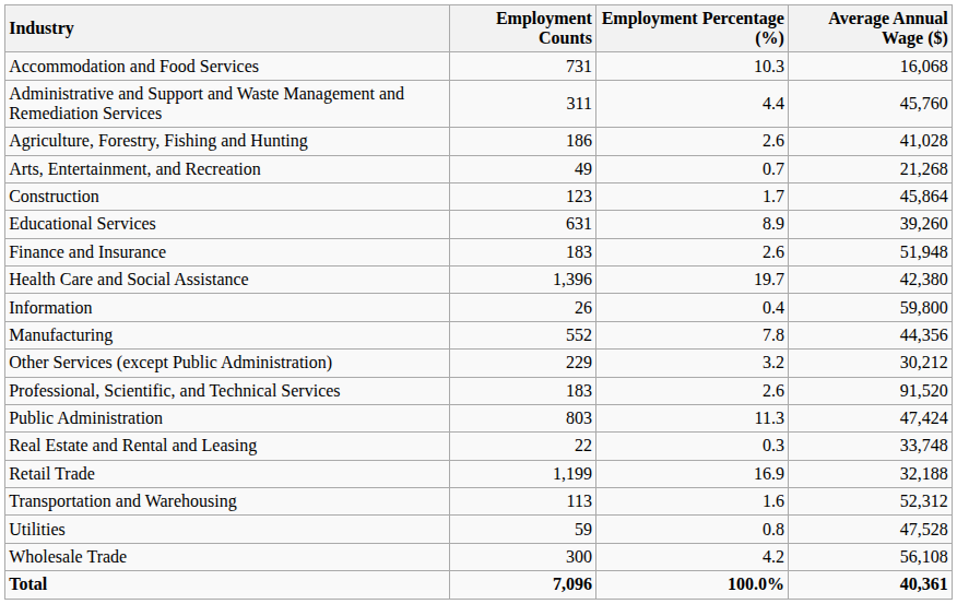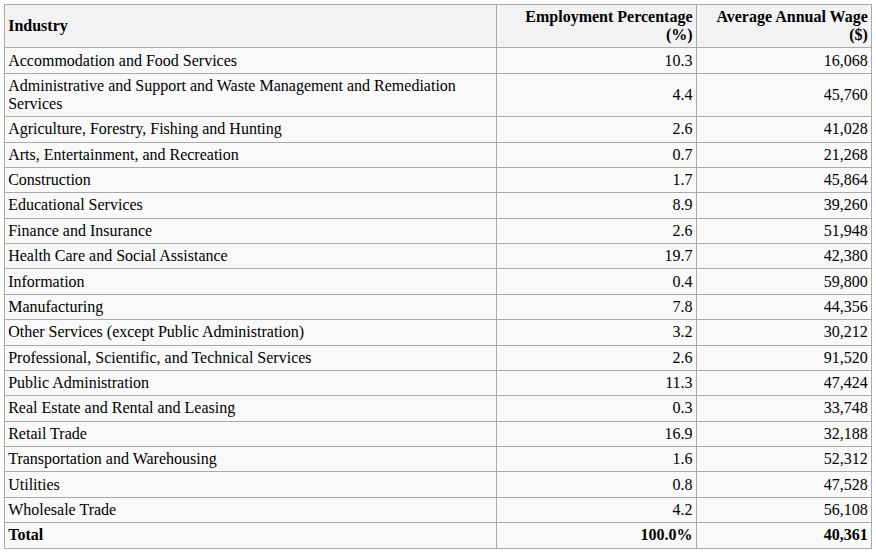- column: Employment Counts | 731 | 311 | 186 | 49 | 123 | 631 | 183 | 1,396 | 26 | 552 | 229 | 183 | 803 | 22 | 1,199 | 113 | 59 | 300 | 7,096
